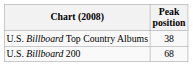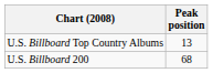U.S. Billboard Top Country Albums | Peak position: 38 -> 13
